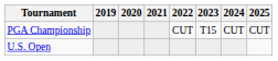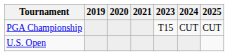- column: 2022 | CUT
